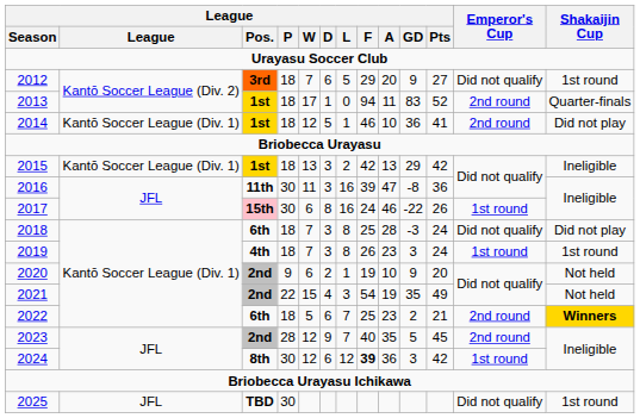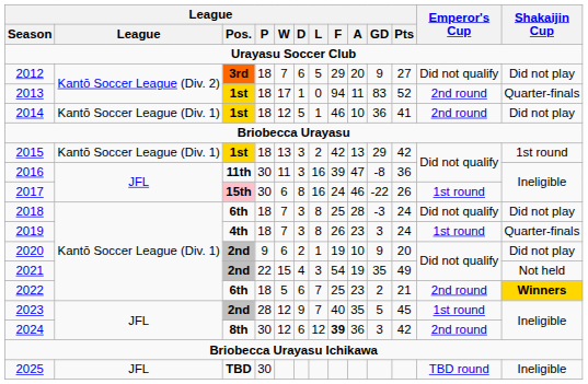2012 | Shakaijin Cup: 1st round -> Did not play
2015 | Shakaijin Cup: Ineligible -> 1st round
2019 | Shakaijin Cup: 1st round -> Quarter-finals
2020 | Shakaijin Cup: Not held -> Did not play
2023 | Emperor's Cup: 2nd round -> 1st round
2024 | Emperor's Cup: 1st round -> 2nd round
2025 | Emperor's Cup: Did not qualify -> TBD round
2025 | Shakaijin Cup: 1st round -> Ineligible
